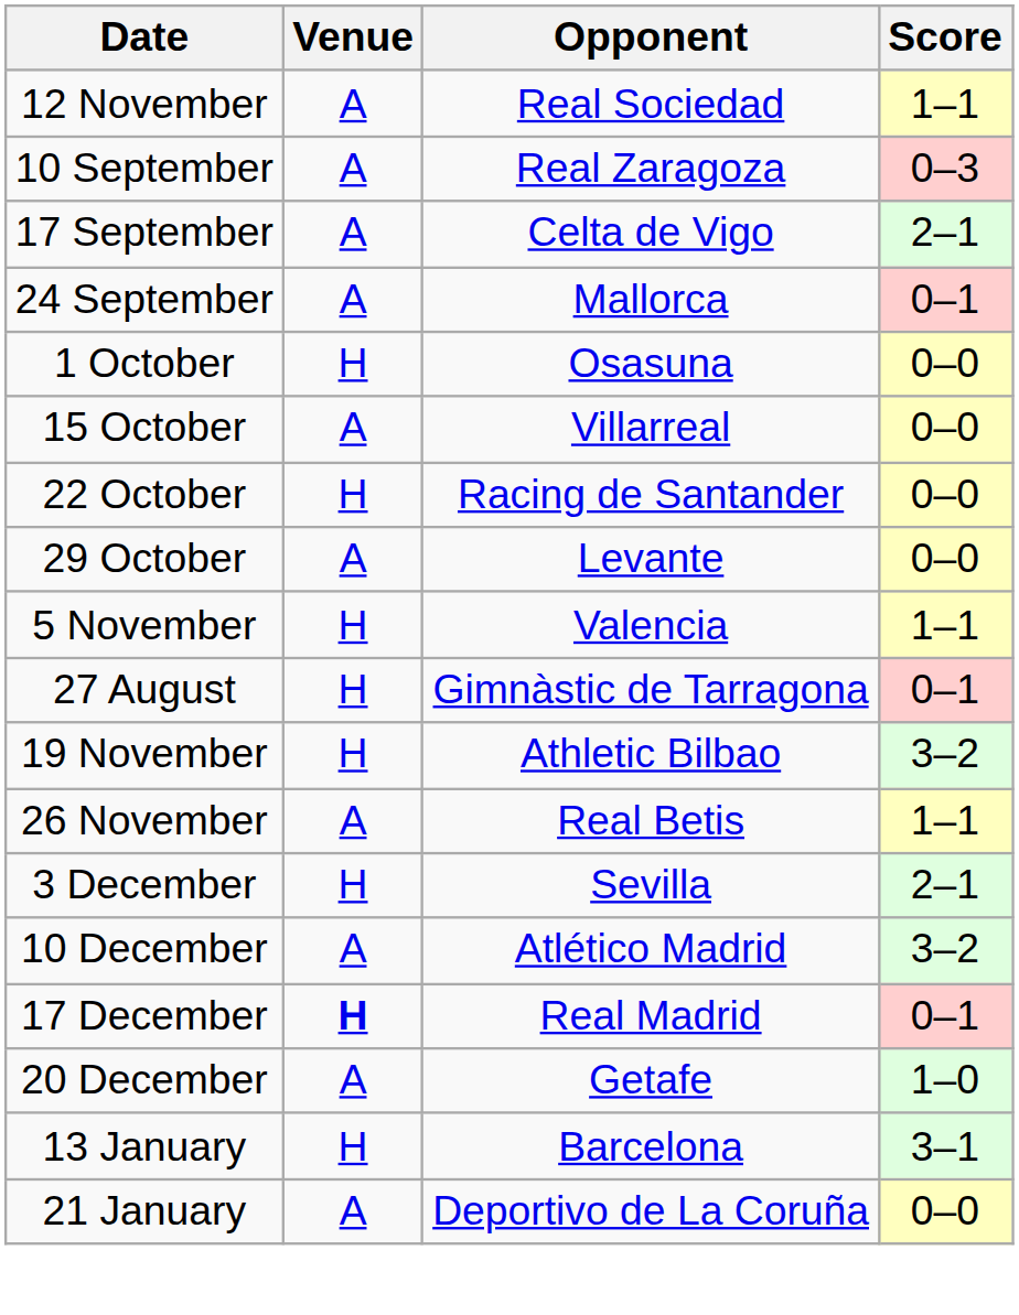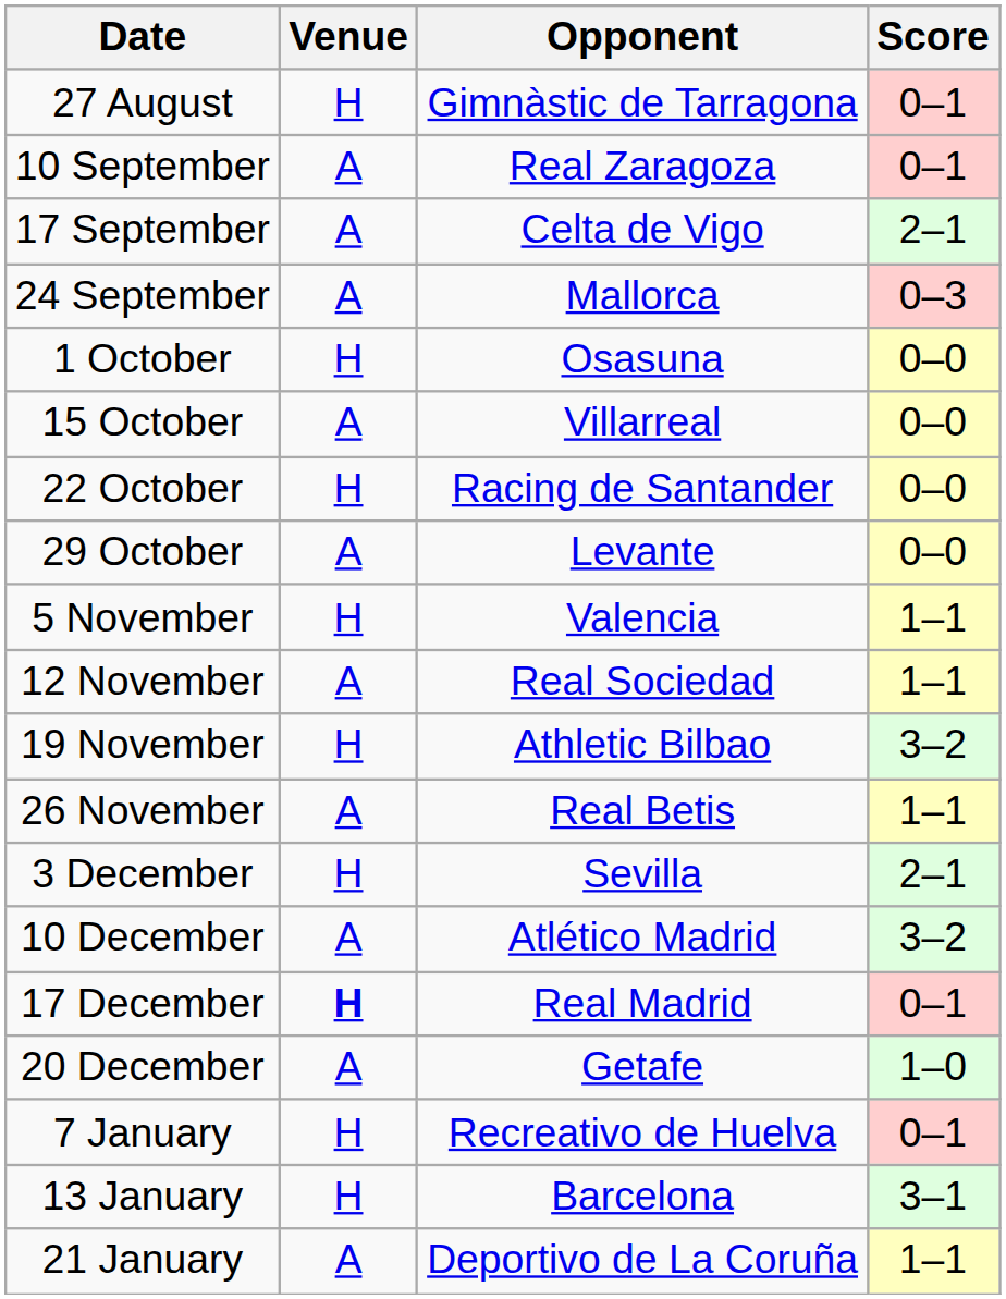rows swapped: 27 August <-> 12 November
10 September | Score: 0–3 -> 0–1
24 September | Score: 0–1 -> 0–3
+ row: 7 January | H | Recreativo de Huelva | 0–1
21 January | Score: 0–0 -> 1–1
